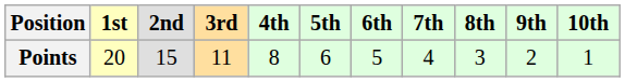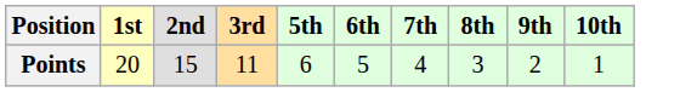- column: 4th | 8
